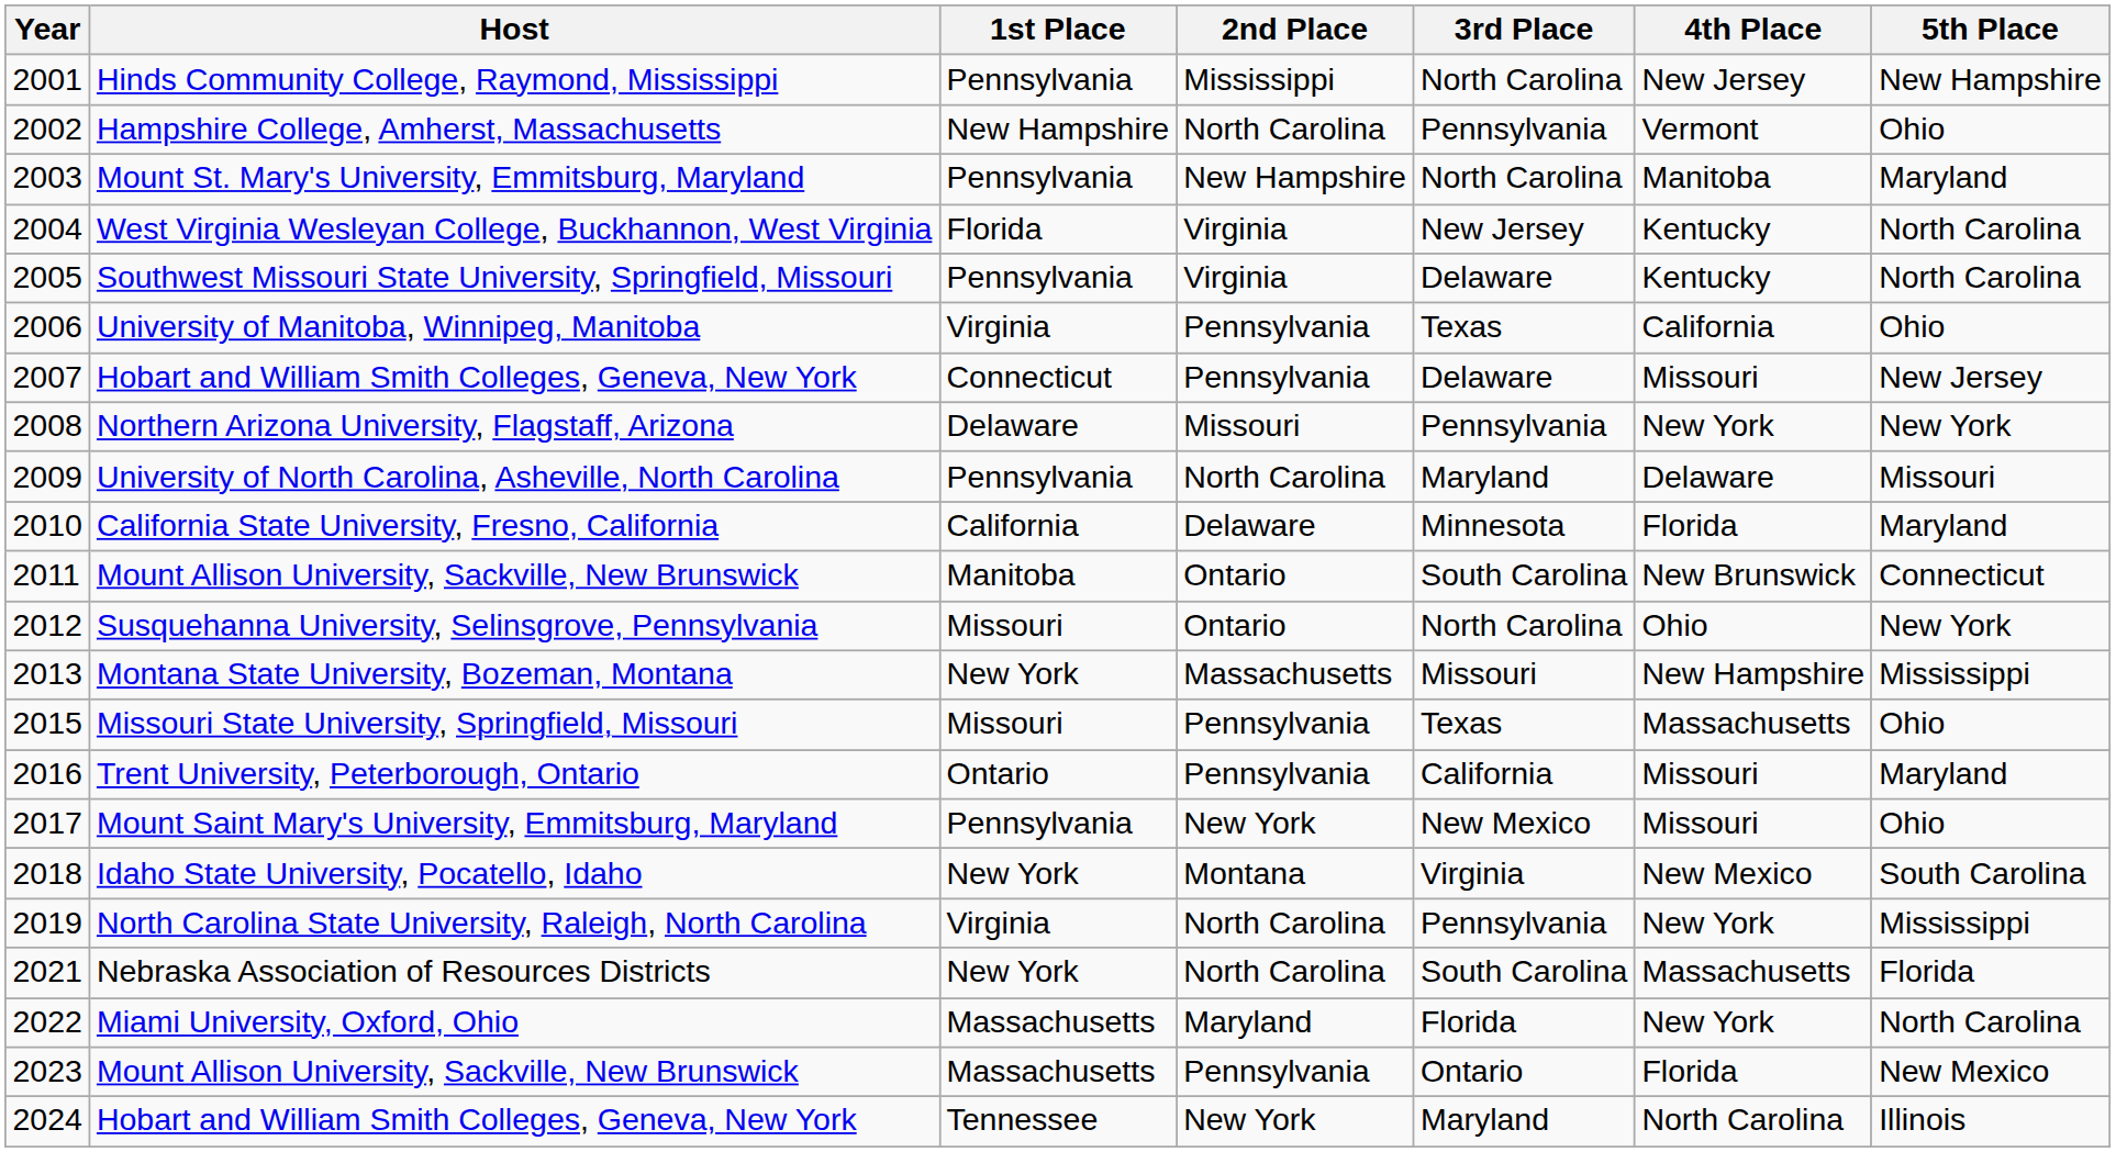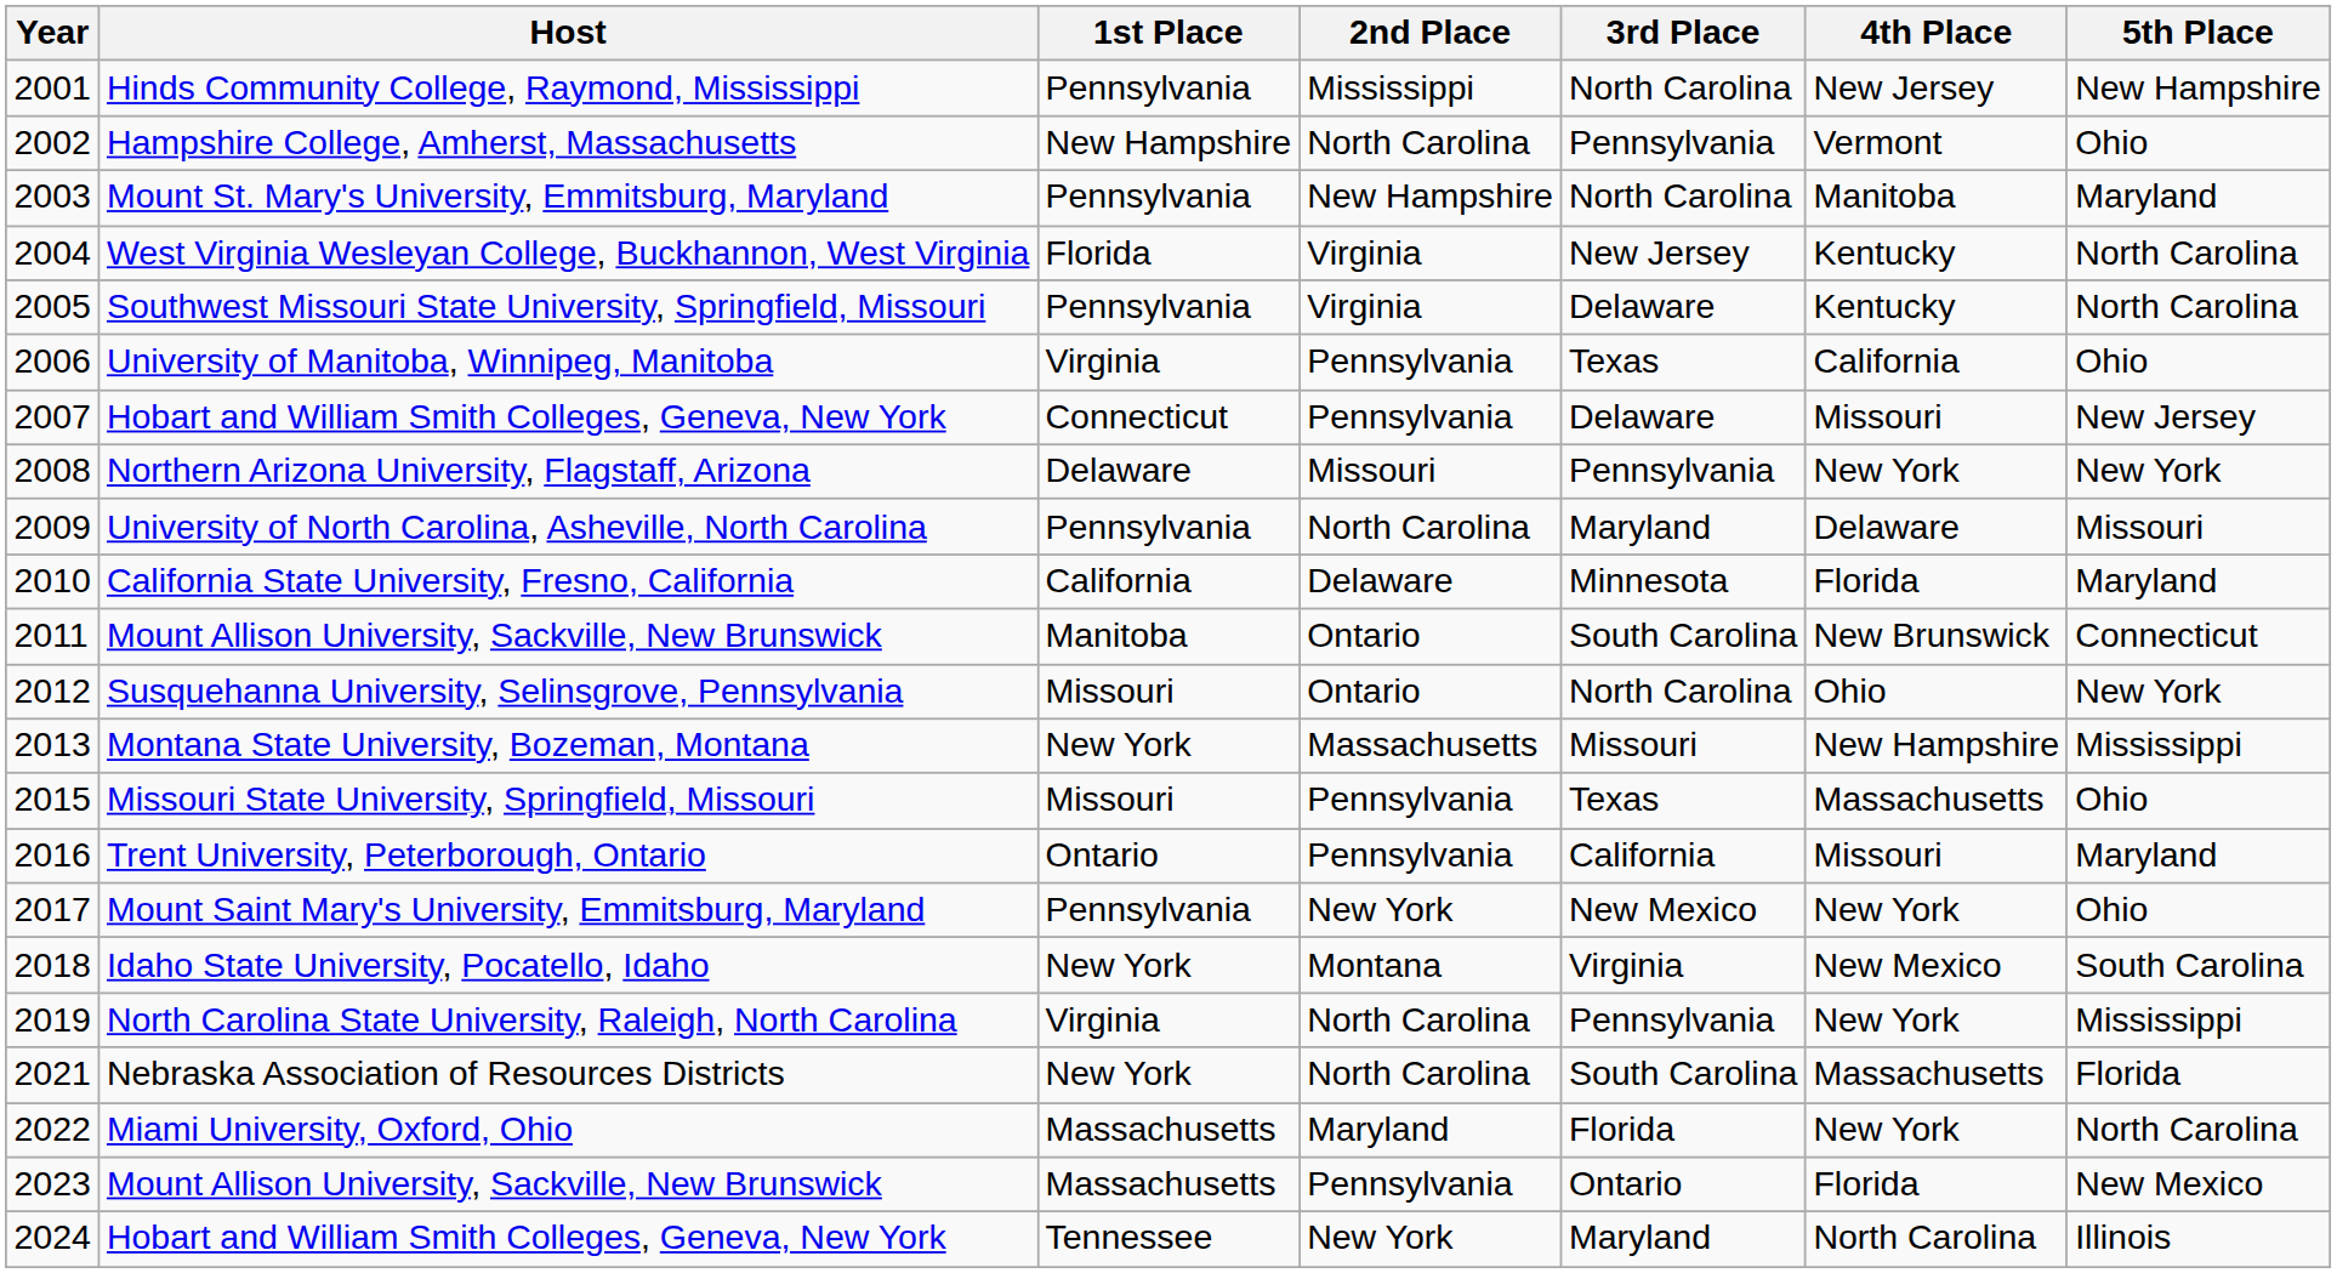Mount Saint Mary's University, Emmitsburg, Maryland | 4th Place: Missouri -> New York
